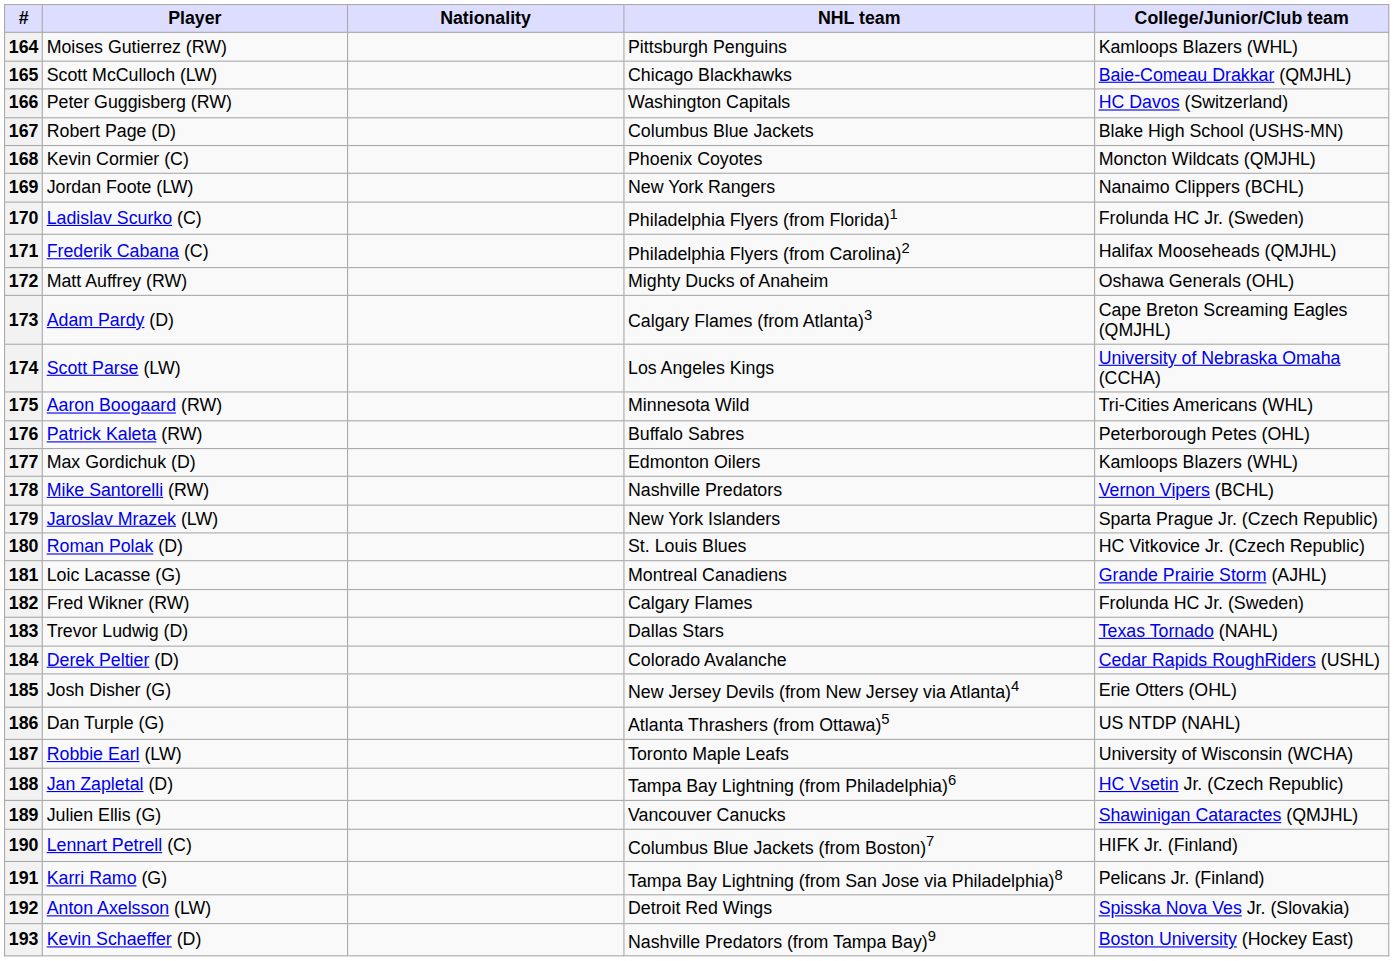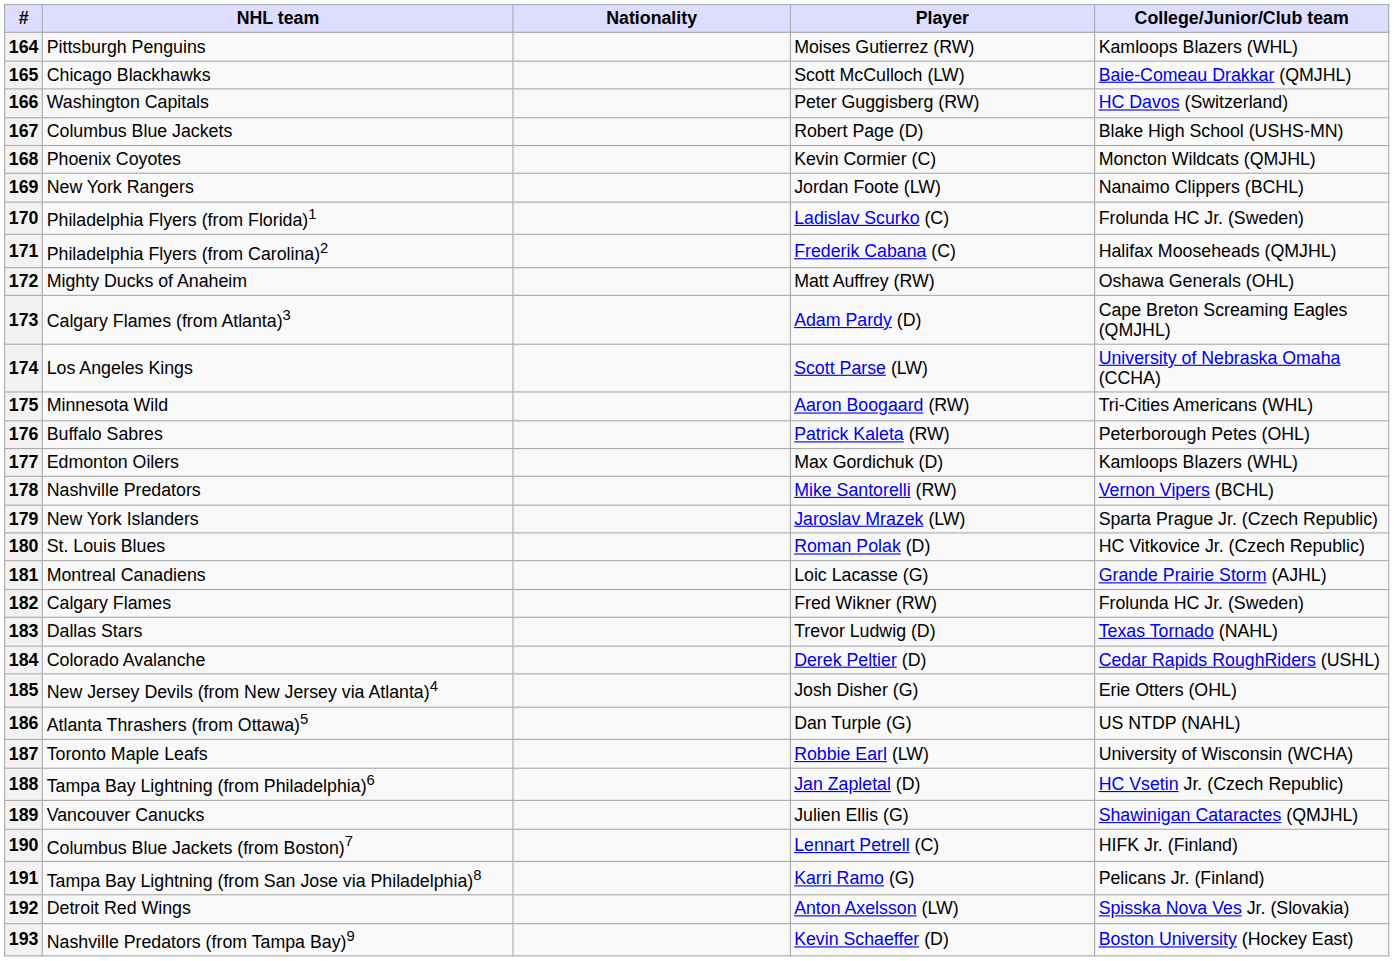columns swapped: Player <-> NHL team
